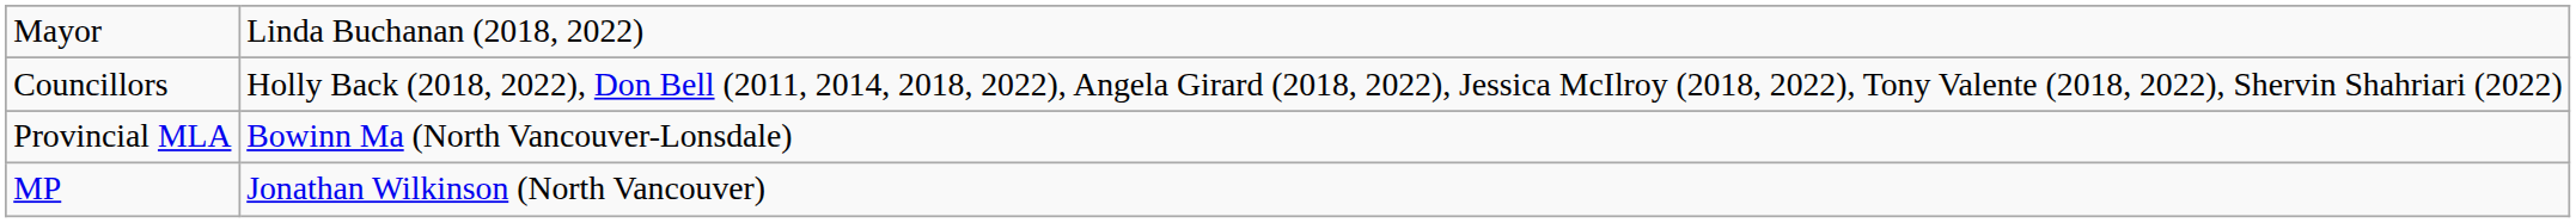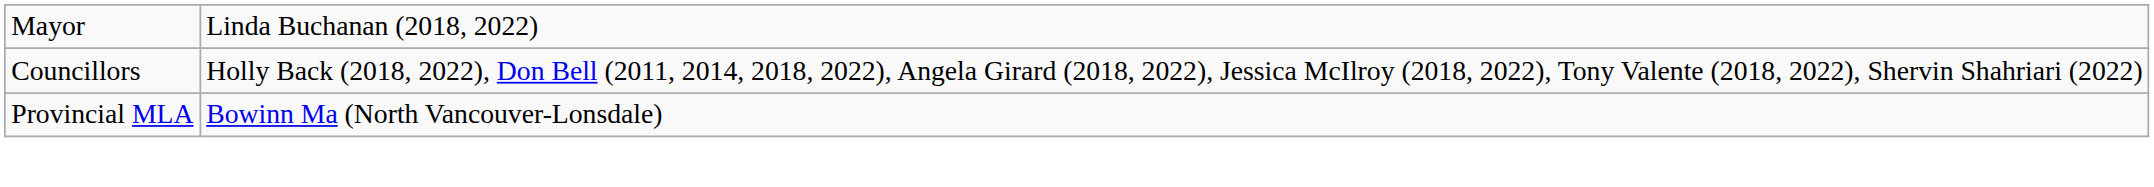- row: MP | Jonathan Wilkinson (North Vancouver)
